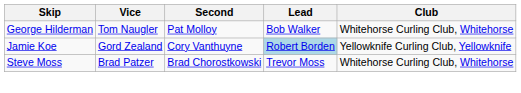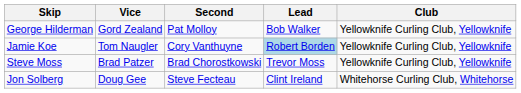George Hilderman | Vice: Tom Naugler -> Gord Zealand
George Hilderman | Club: Whitehorse Curling Club, Whitehorse -> Yellowknife Curling Club, Yellowknife
Jamie Koe | Vice: Gord Zealand -> Tom Naugler
Steve Moss | Club: Whitehorse Curling Club, Whitehorse -> Yellowknife Curling Club, Yellowknife
+ row: Jon Solberg | Doug Gee | Steve Fecteau | Clint Ireland | Whitehorse Curling Club, Whitehorse
